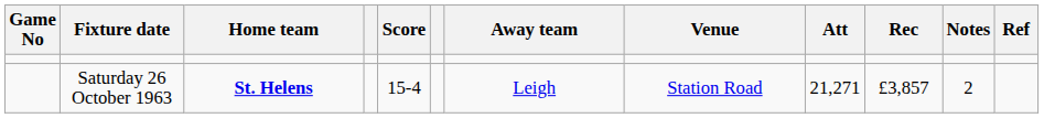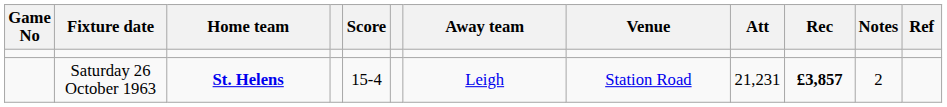Saturday 26 October 1963 | Att: 21,271 -> 21,231
Saturday 26 October 1963 | Rec: normal -> bold
